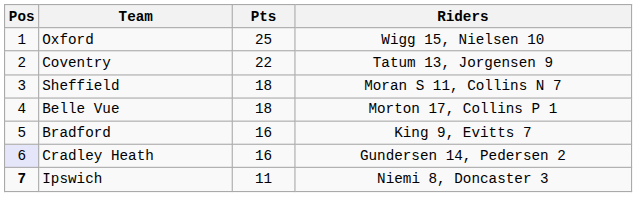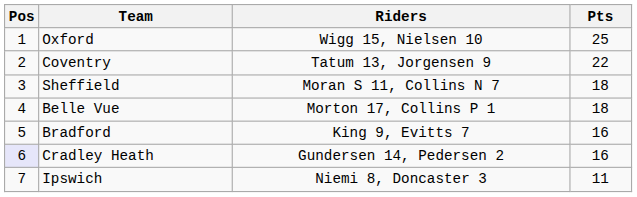columns swapped: Pts <-> Riders
Ipswich | Pos: bold -> normal
